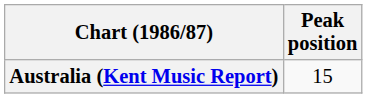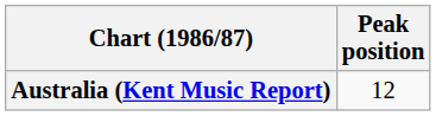Australia (Kent Music Report) | Peak position: 15 -> 12
